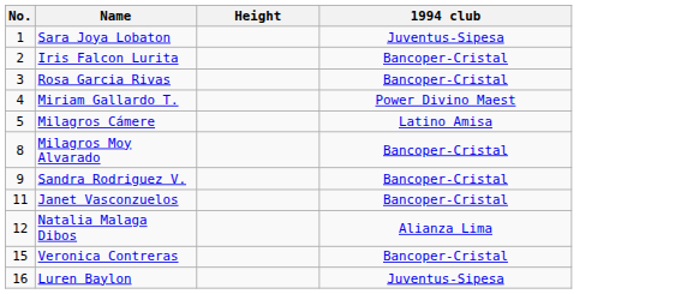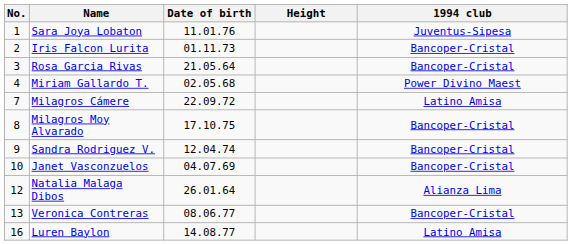+ column: Date of birth | 11.01.76 | 01.11.73 | 21.05.64 | 02.05.68 | 22.09.72 | 17.10.75 | 12.04.74 | 04.07.69 | 26.01.64 | 08.06.77 | 14.08.77
Milagros Cámere | No.: 5 -> 7
Janet Vasconzuelos | No.: 11 -> 10
Veronica Contreras | No.: 15 -> 13
Luren Baylon | 1994 club: Juventus-Sipesa -> Latino Amisa
